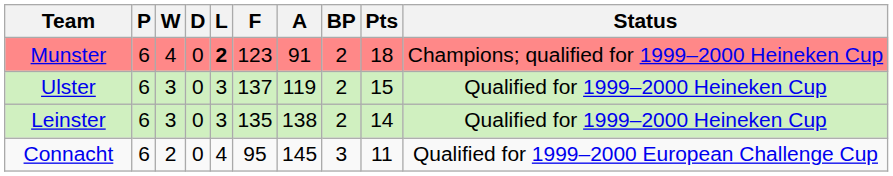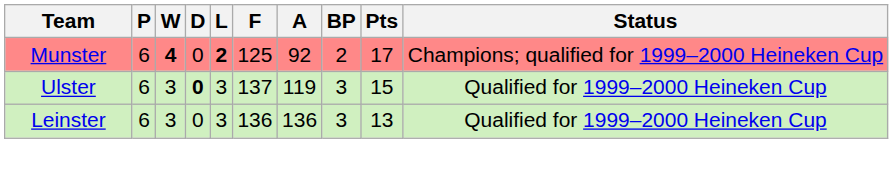Munster | W: normal -> bold
Munster | F: 123 -> 125
Munster | A: 91 -> 92
Munster | Pts: 18 -> 17
Ulster | D: normal -> bold
Ulster | BP: 2 -> 3
Leinster | F: 135 -> 136
Leinster | A: 138 -> 136
Leinster | BP: 2 -> 3
Leinster | Pts: 14 -> 13
- row: Connacht | 6 | 2 | 0 | 4 | 95 | 145 | 3 | 11 | Qualified for 1999–2000 European Challenge Cup
